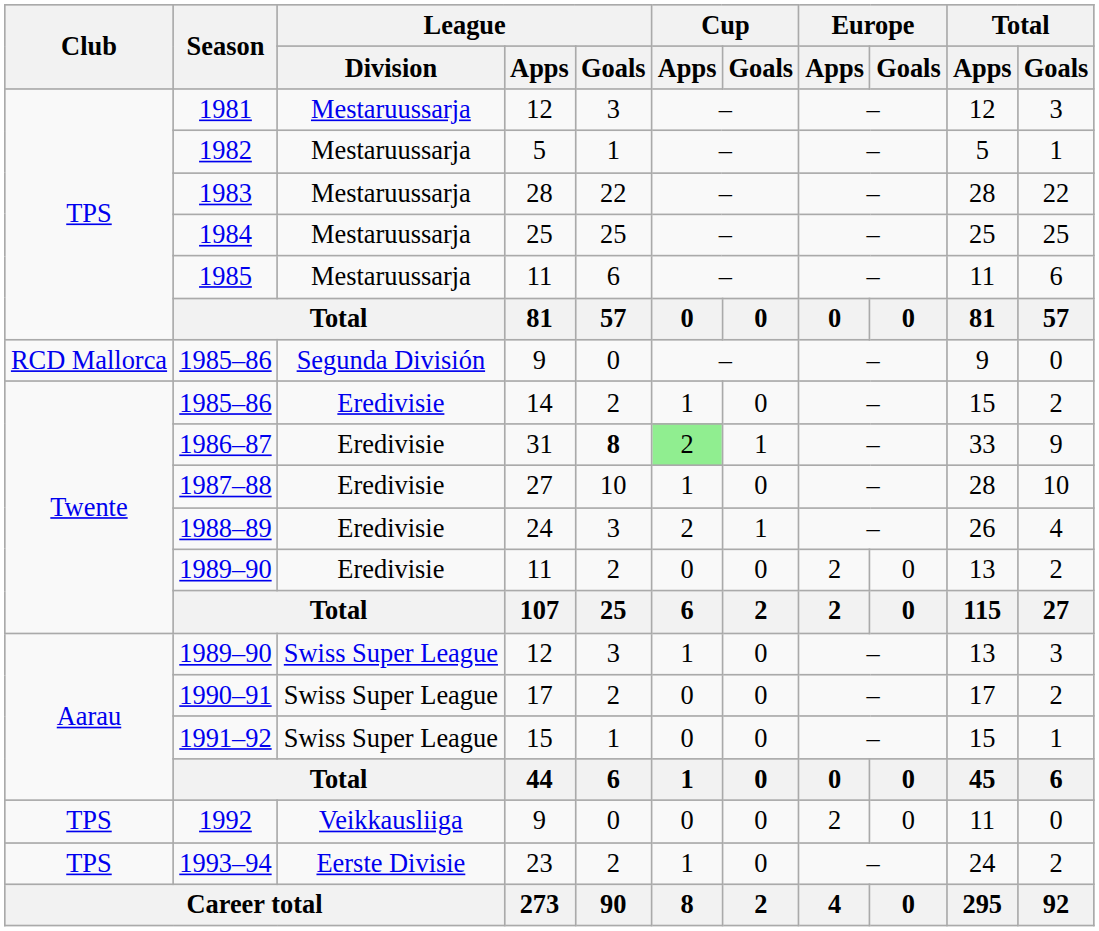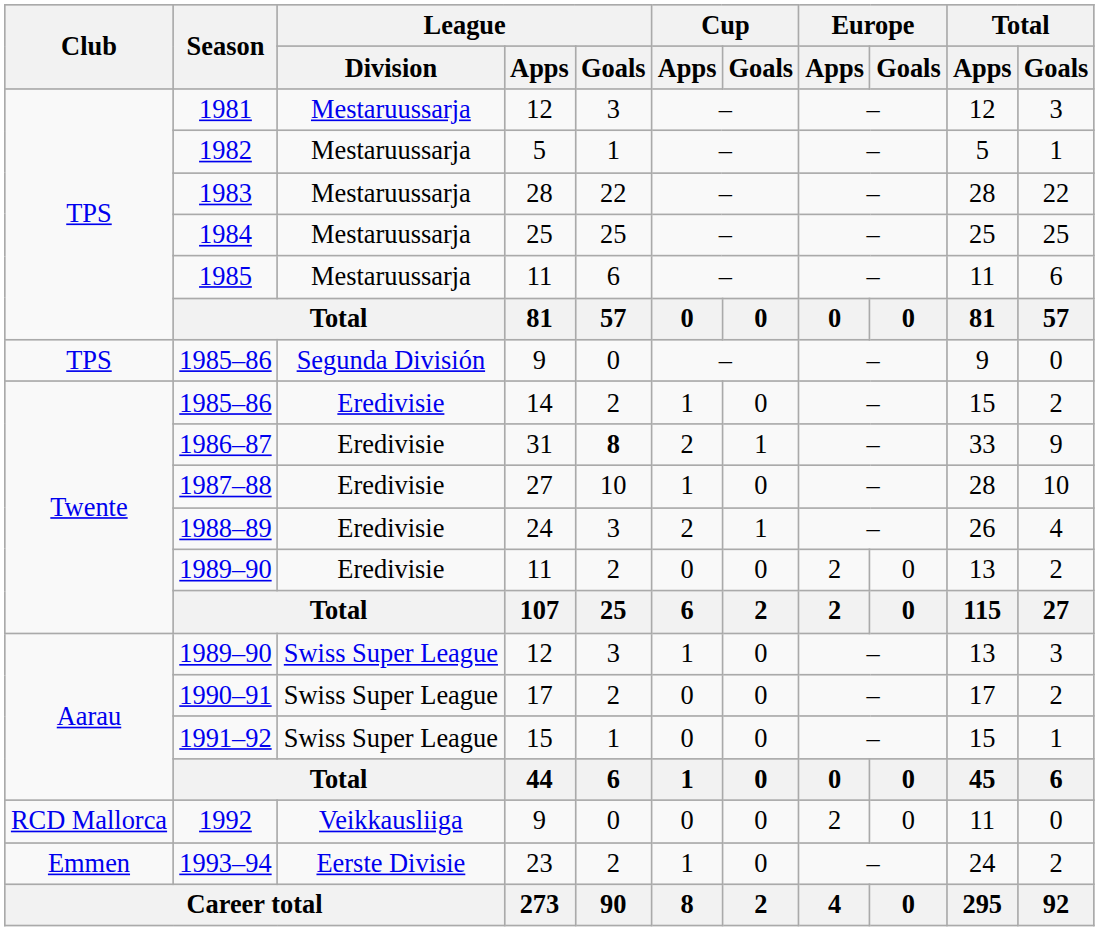1985–86 / 9 | Club: RCD Mallorca -> TPS
1986–87 | Cup / Apps: lightgreen background -> no background
1992 | Club: TPS -> RCD Mallorca
1993–94 | Club: TPS -> Emmen
